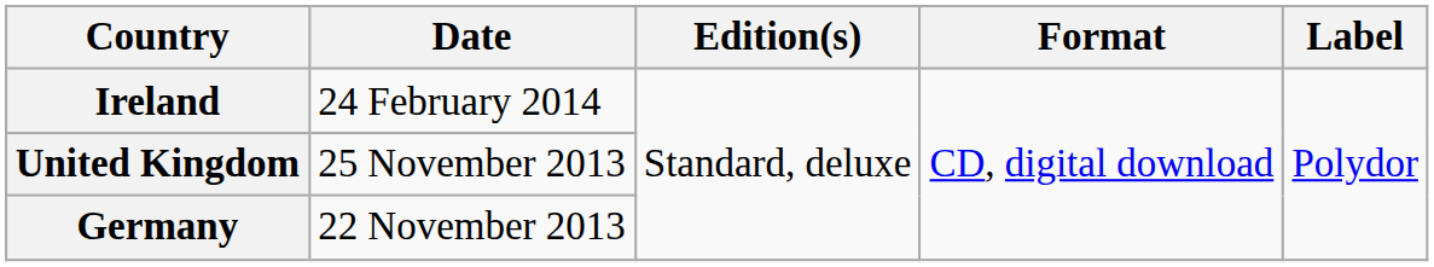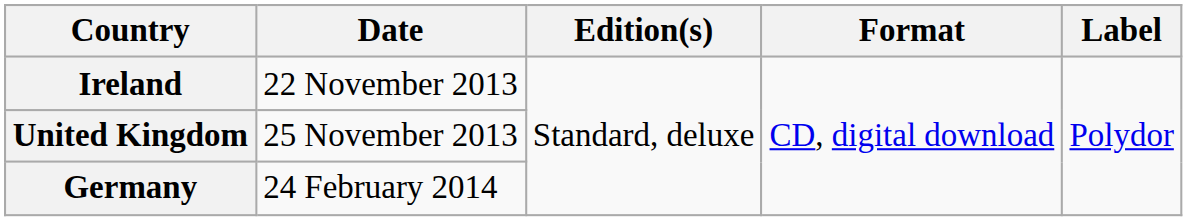Ireland | Date: 24 February 2014 -> 22 November 2013
Germany | Date: 22 November 2013 -> 24 February 2014
